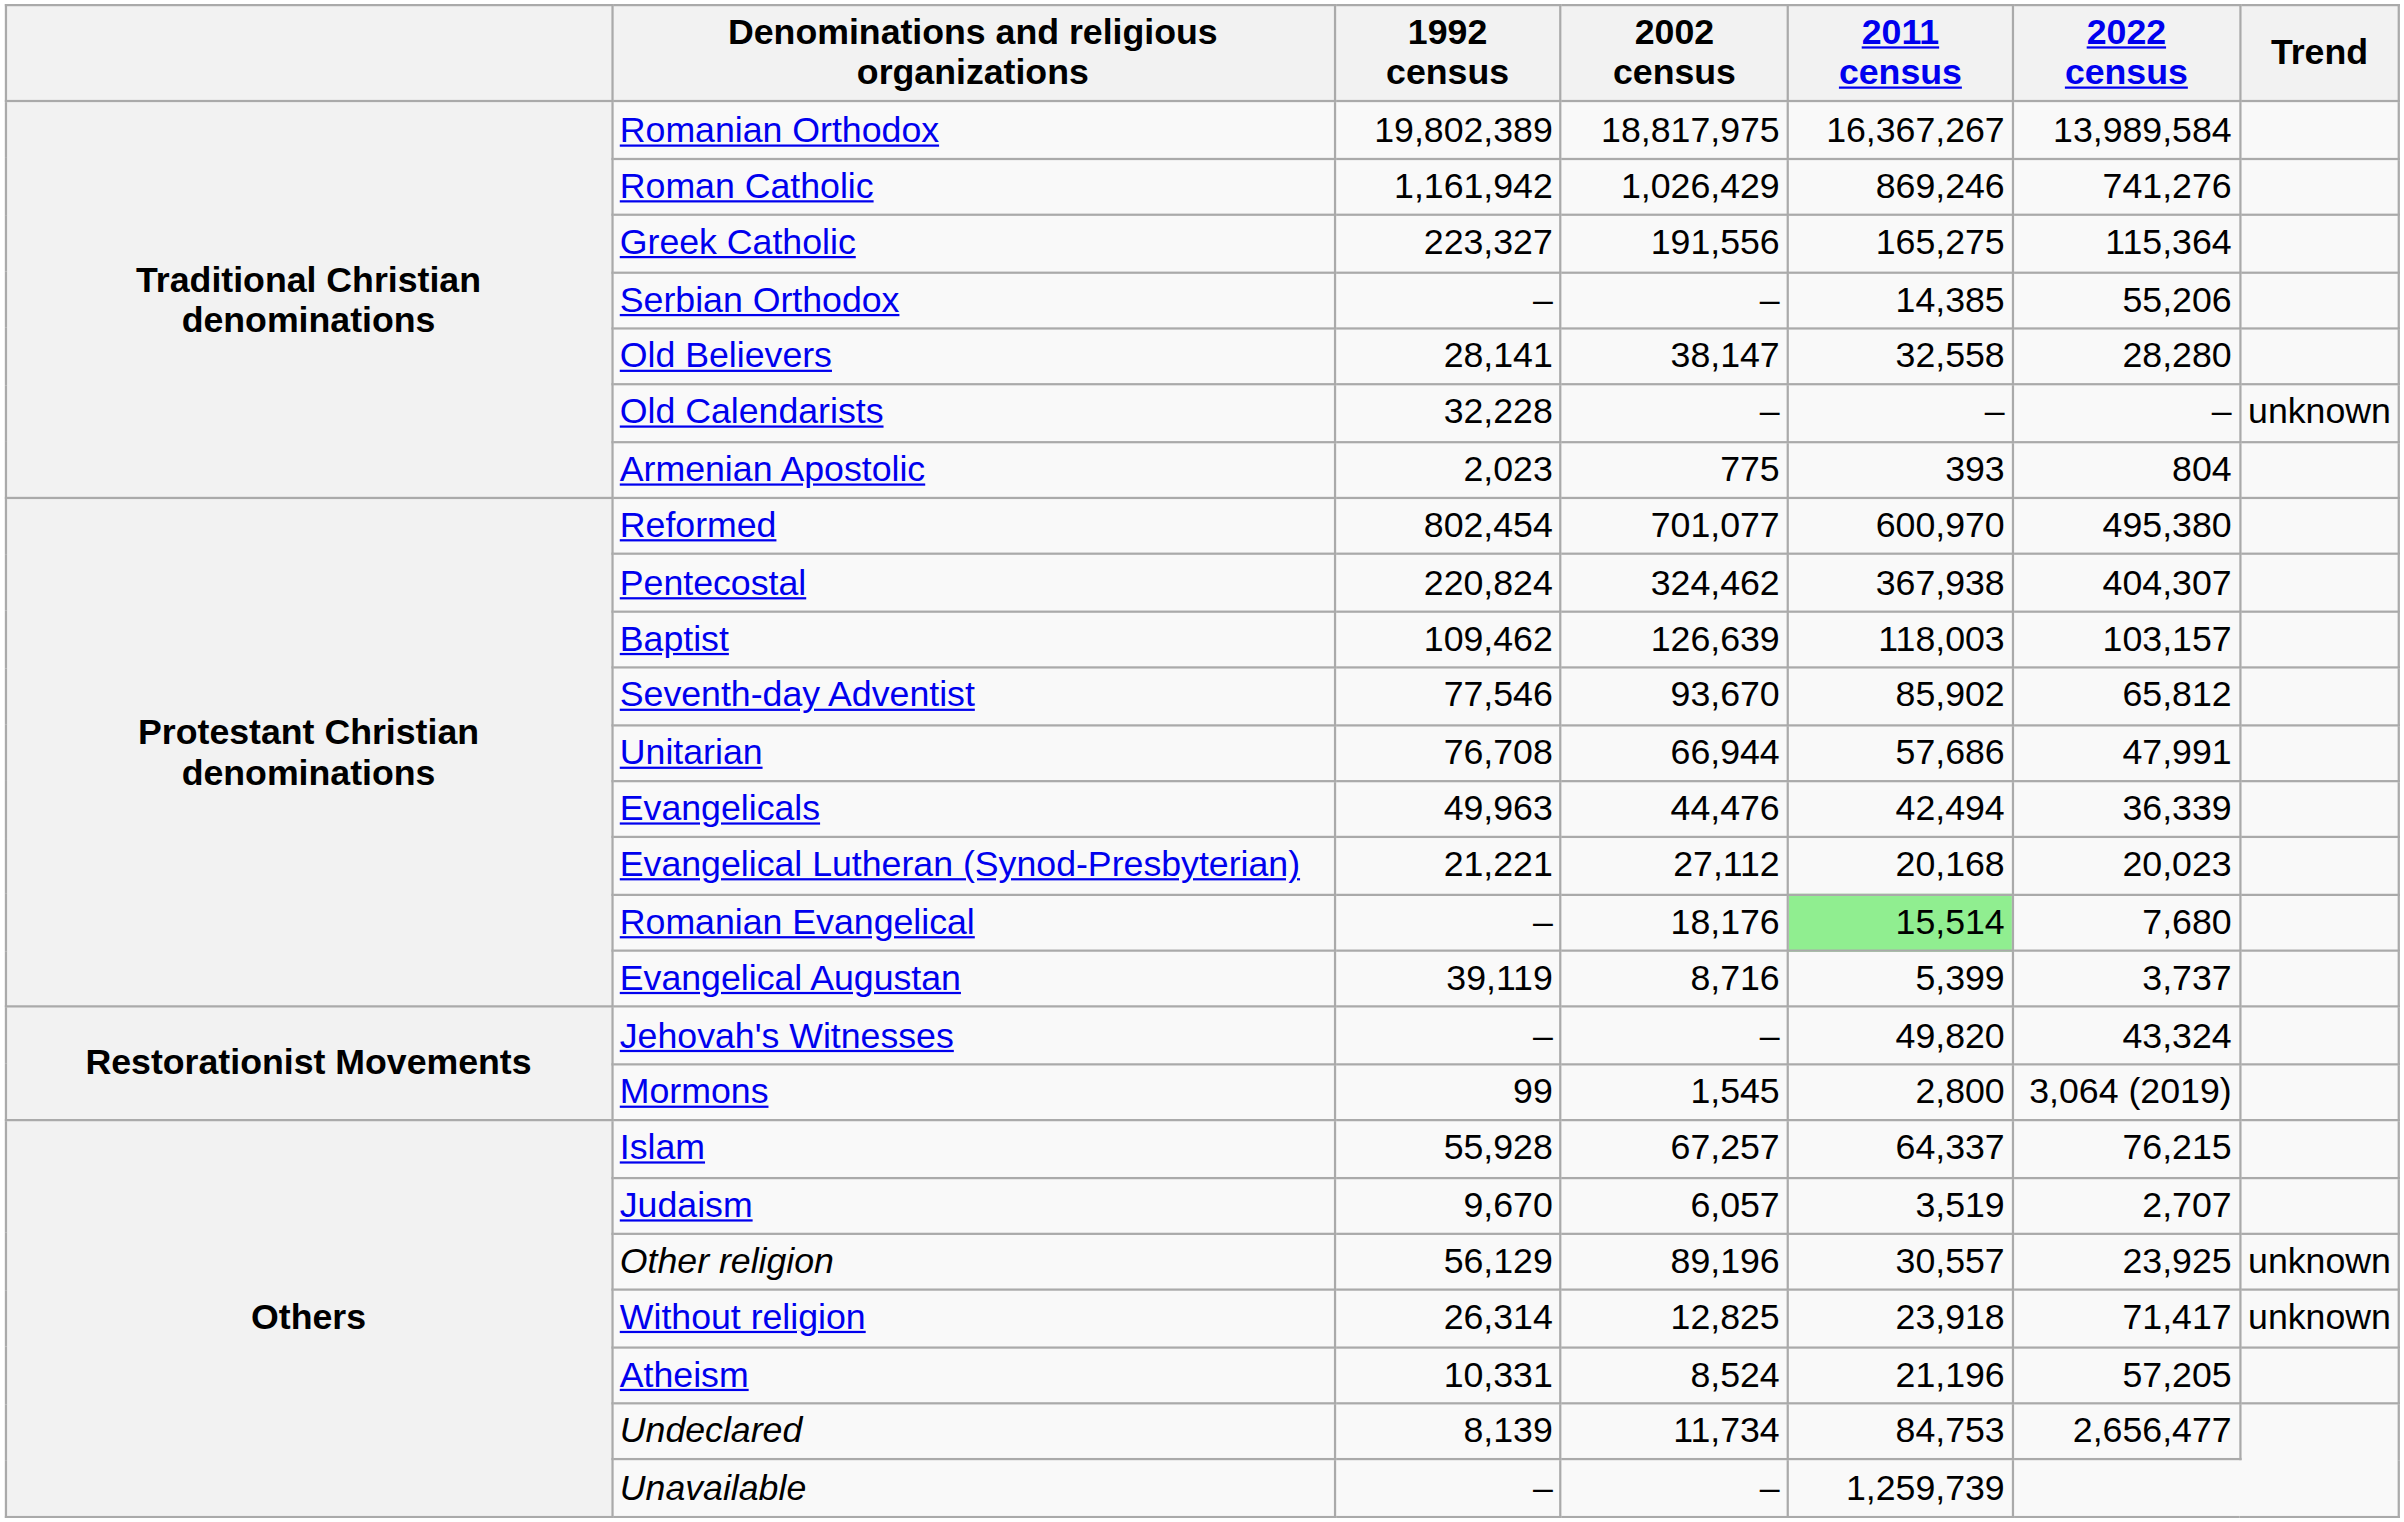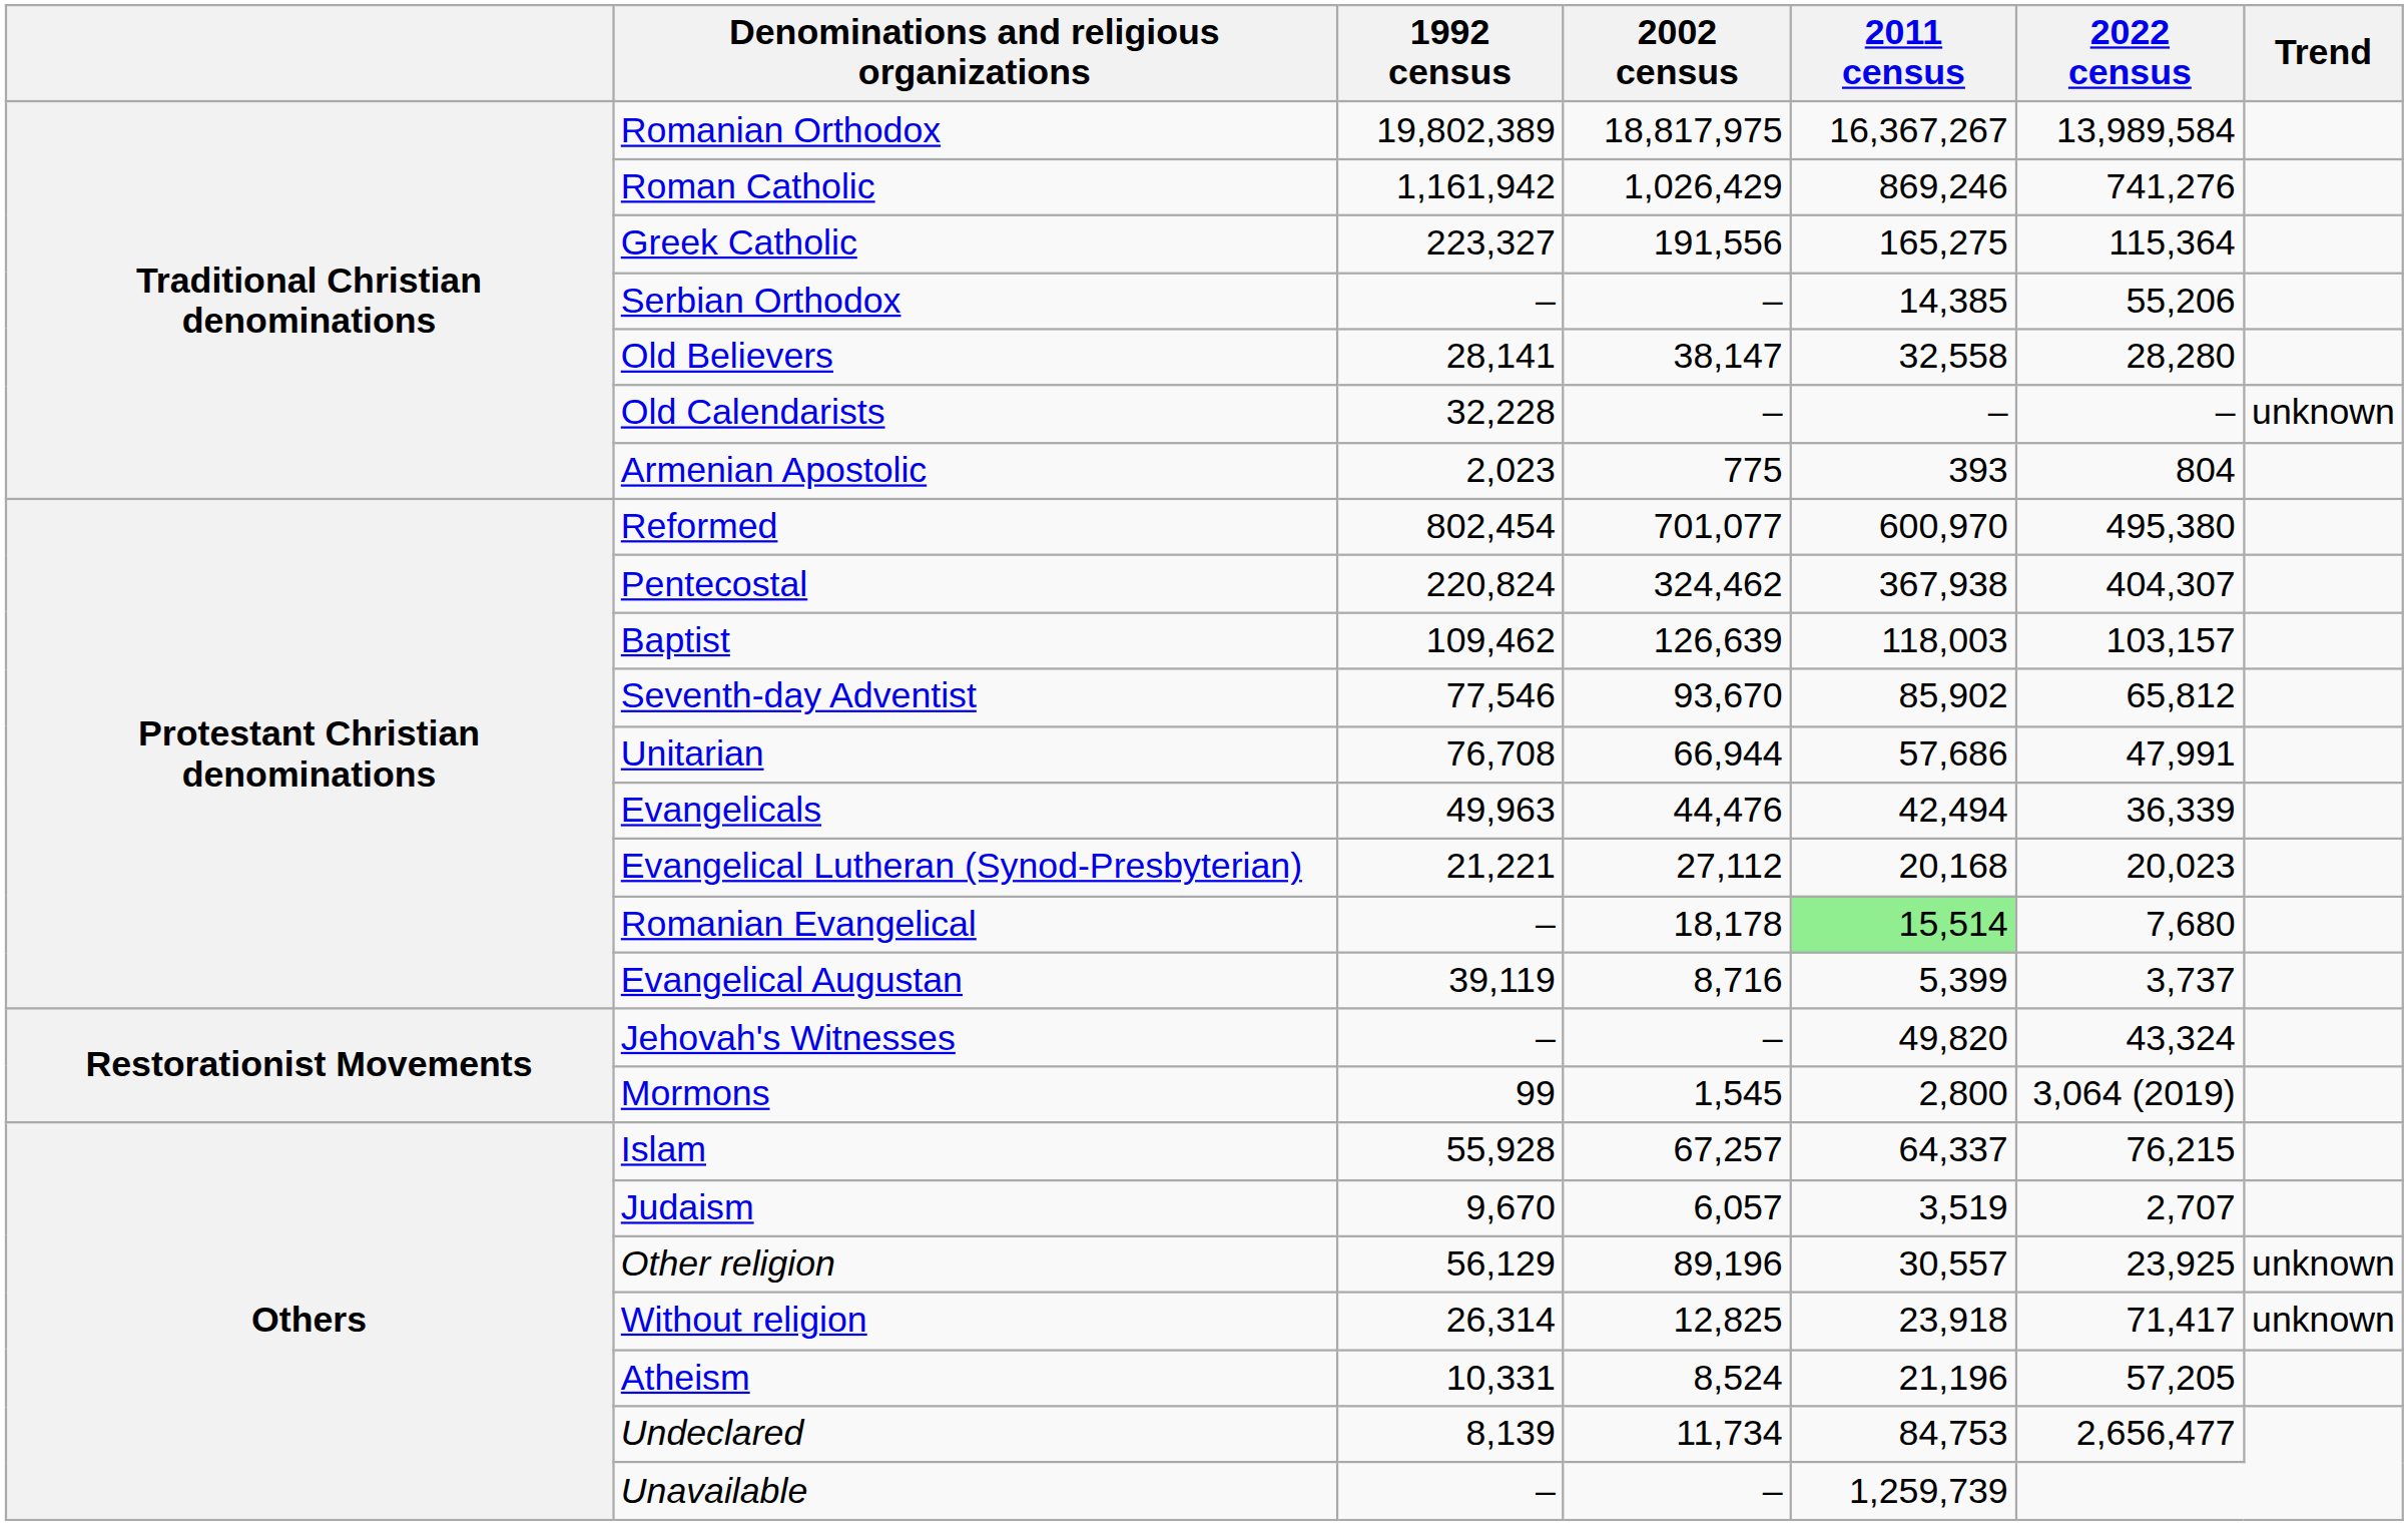Romanian Evangelical | 2002 census: 18,176 -> 18,178
